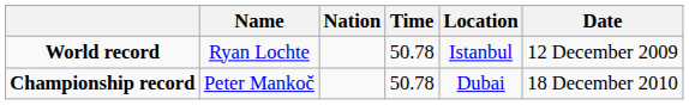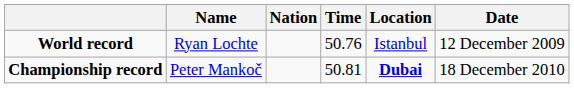World record | Time: 50.78 -> 50.76
Championship record | Time: 50.78 -> 50.81
Championship record | Location: normal -> bold
